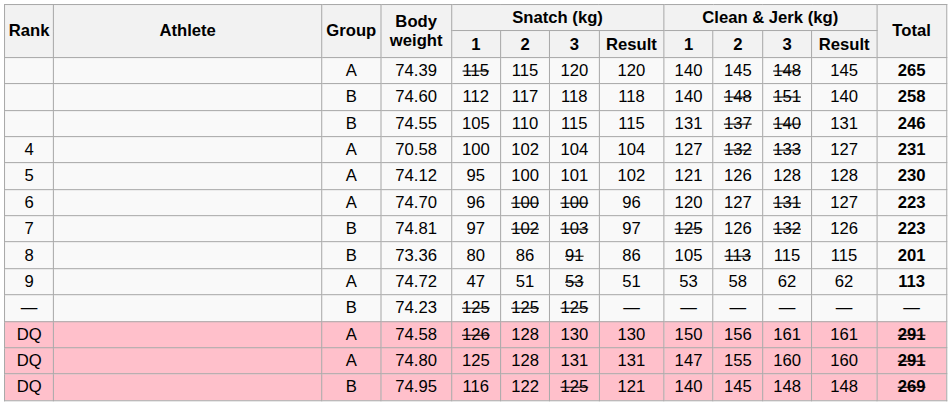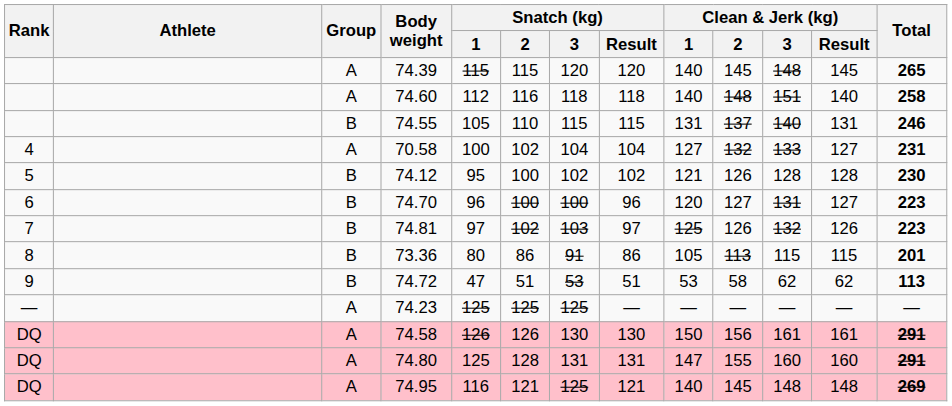74.60 | Group: B -> A
74.60 | Snatch (kg) / 2: 117 -> 116
74.12 | Group: A -> B
74.12 | Snatch (kg) / 3: 101 -> 102
74.70 | Group: A -> B
74.72 | Group: A -> B
74.23 | Group: B -> A
74.58 | Snatch (kg) / 2: 128 -> 126
74.95 | Group: B -> A
74.95 | Snatch (kg) / 2: 122 -> 121
